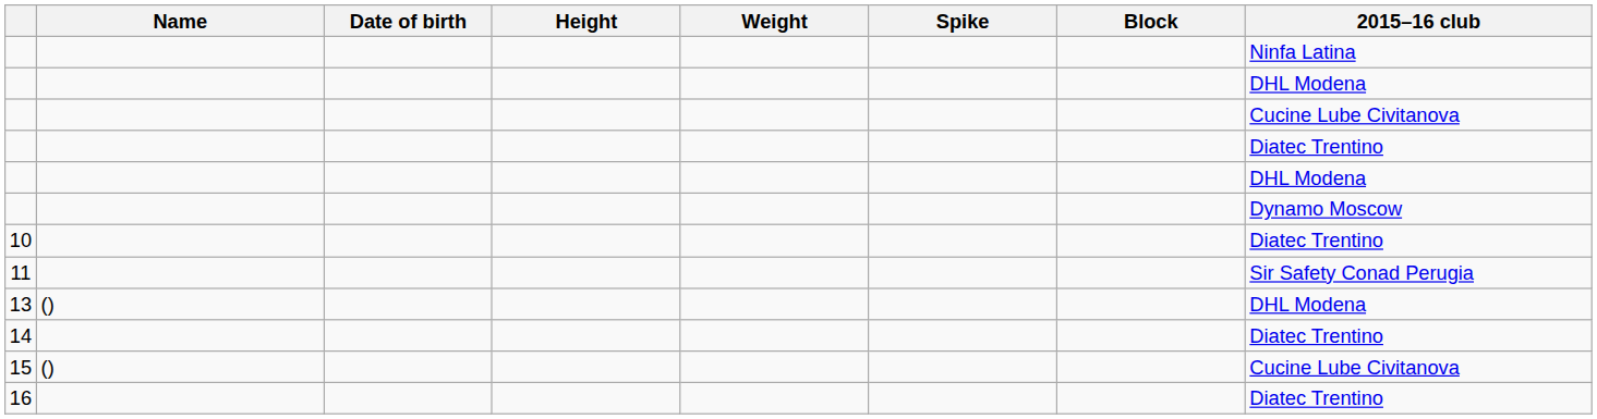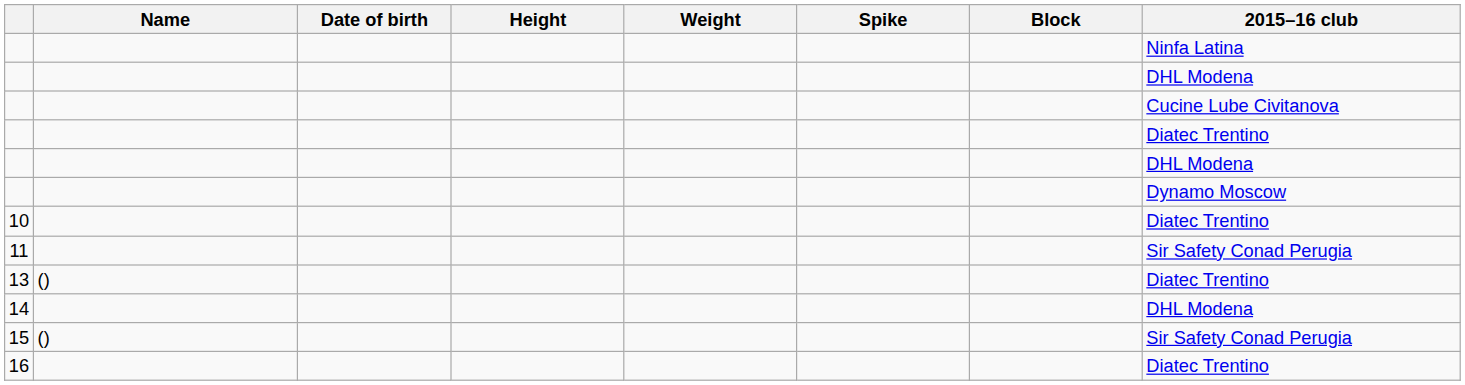13 | 2015–16 club: DHL Modena -> Diatec Trentino
14 | 2015–16 club: Diatec Trentino -> DHL Modena
15 | 2015–16 club: Cucine Lube Civitanova -> Sir Safety Conad Perugia
